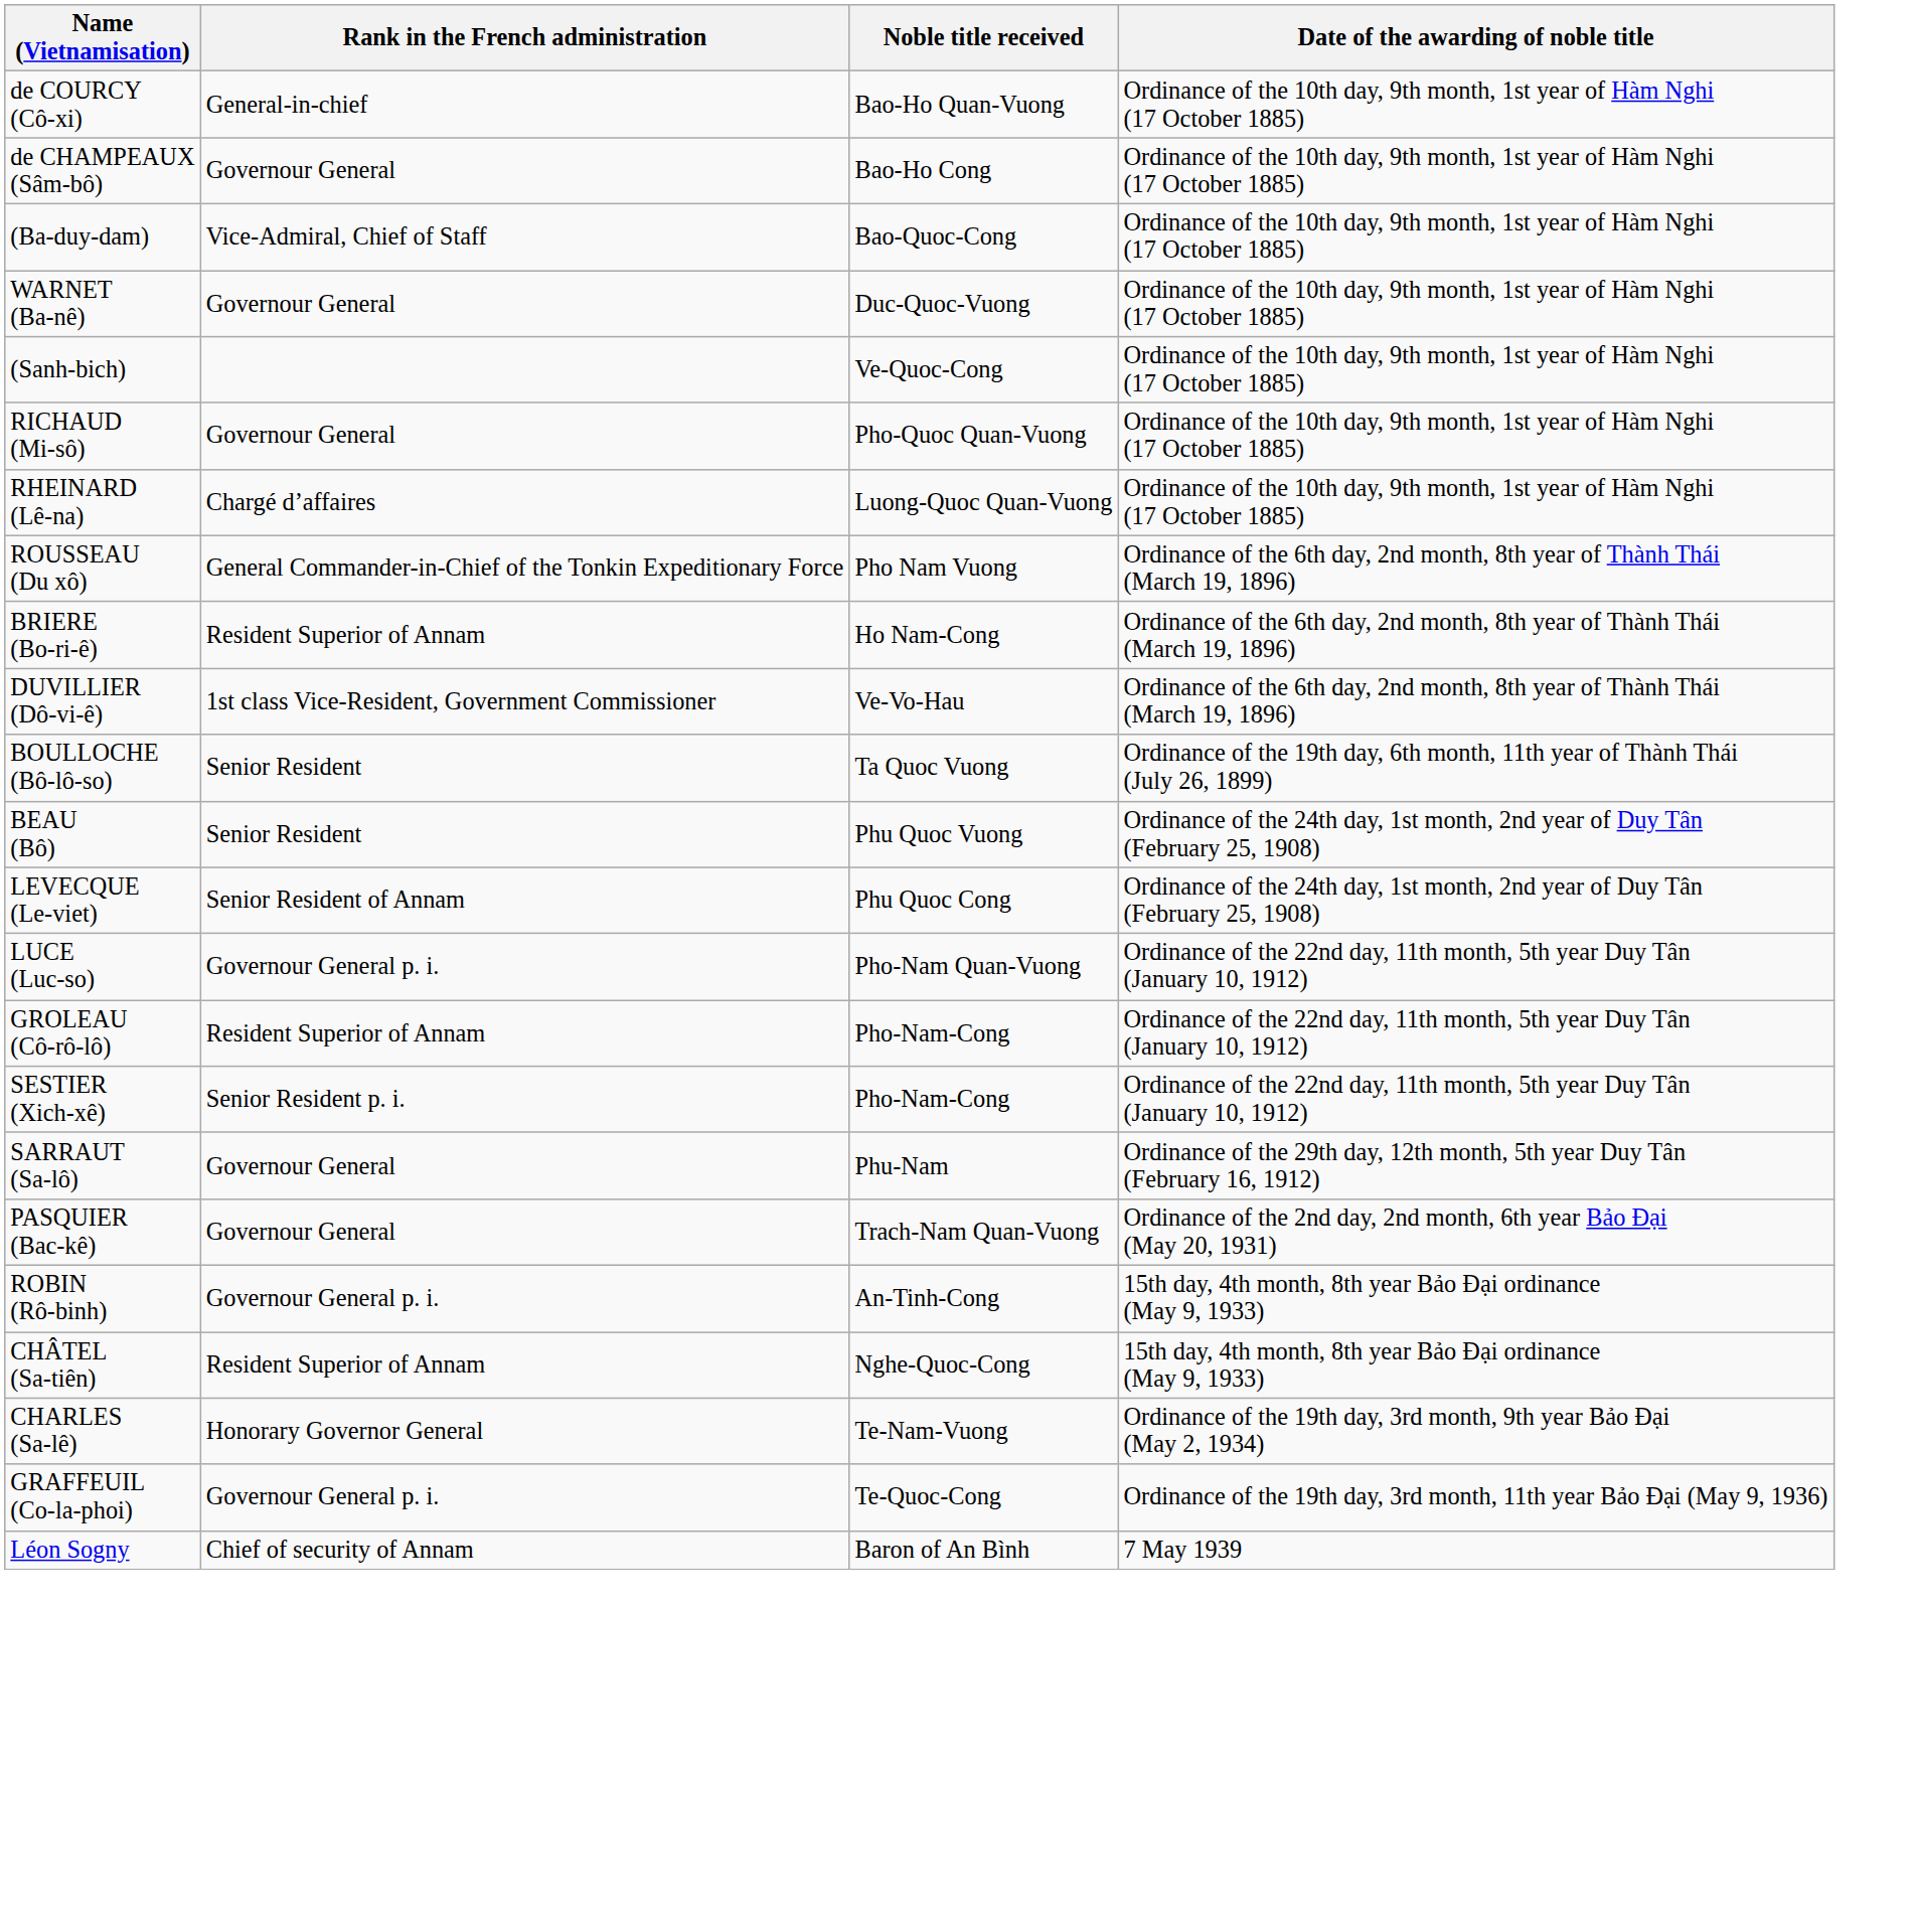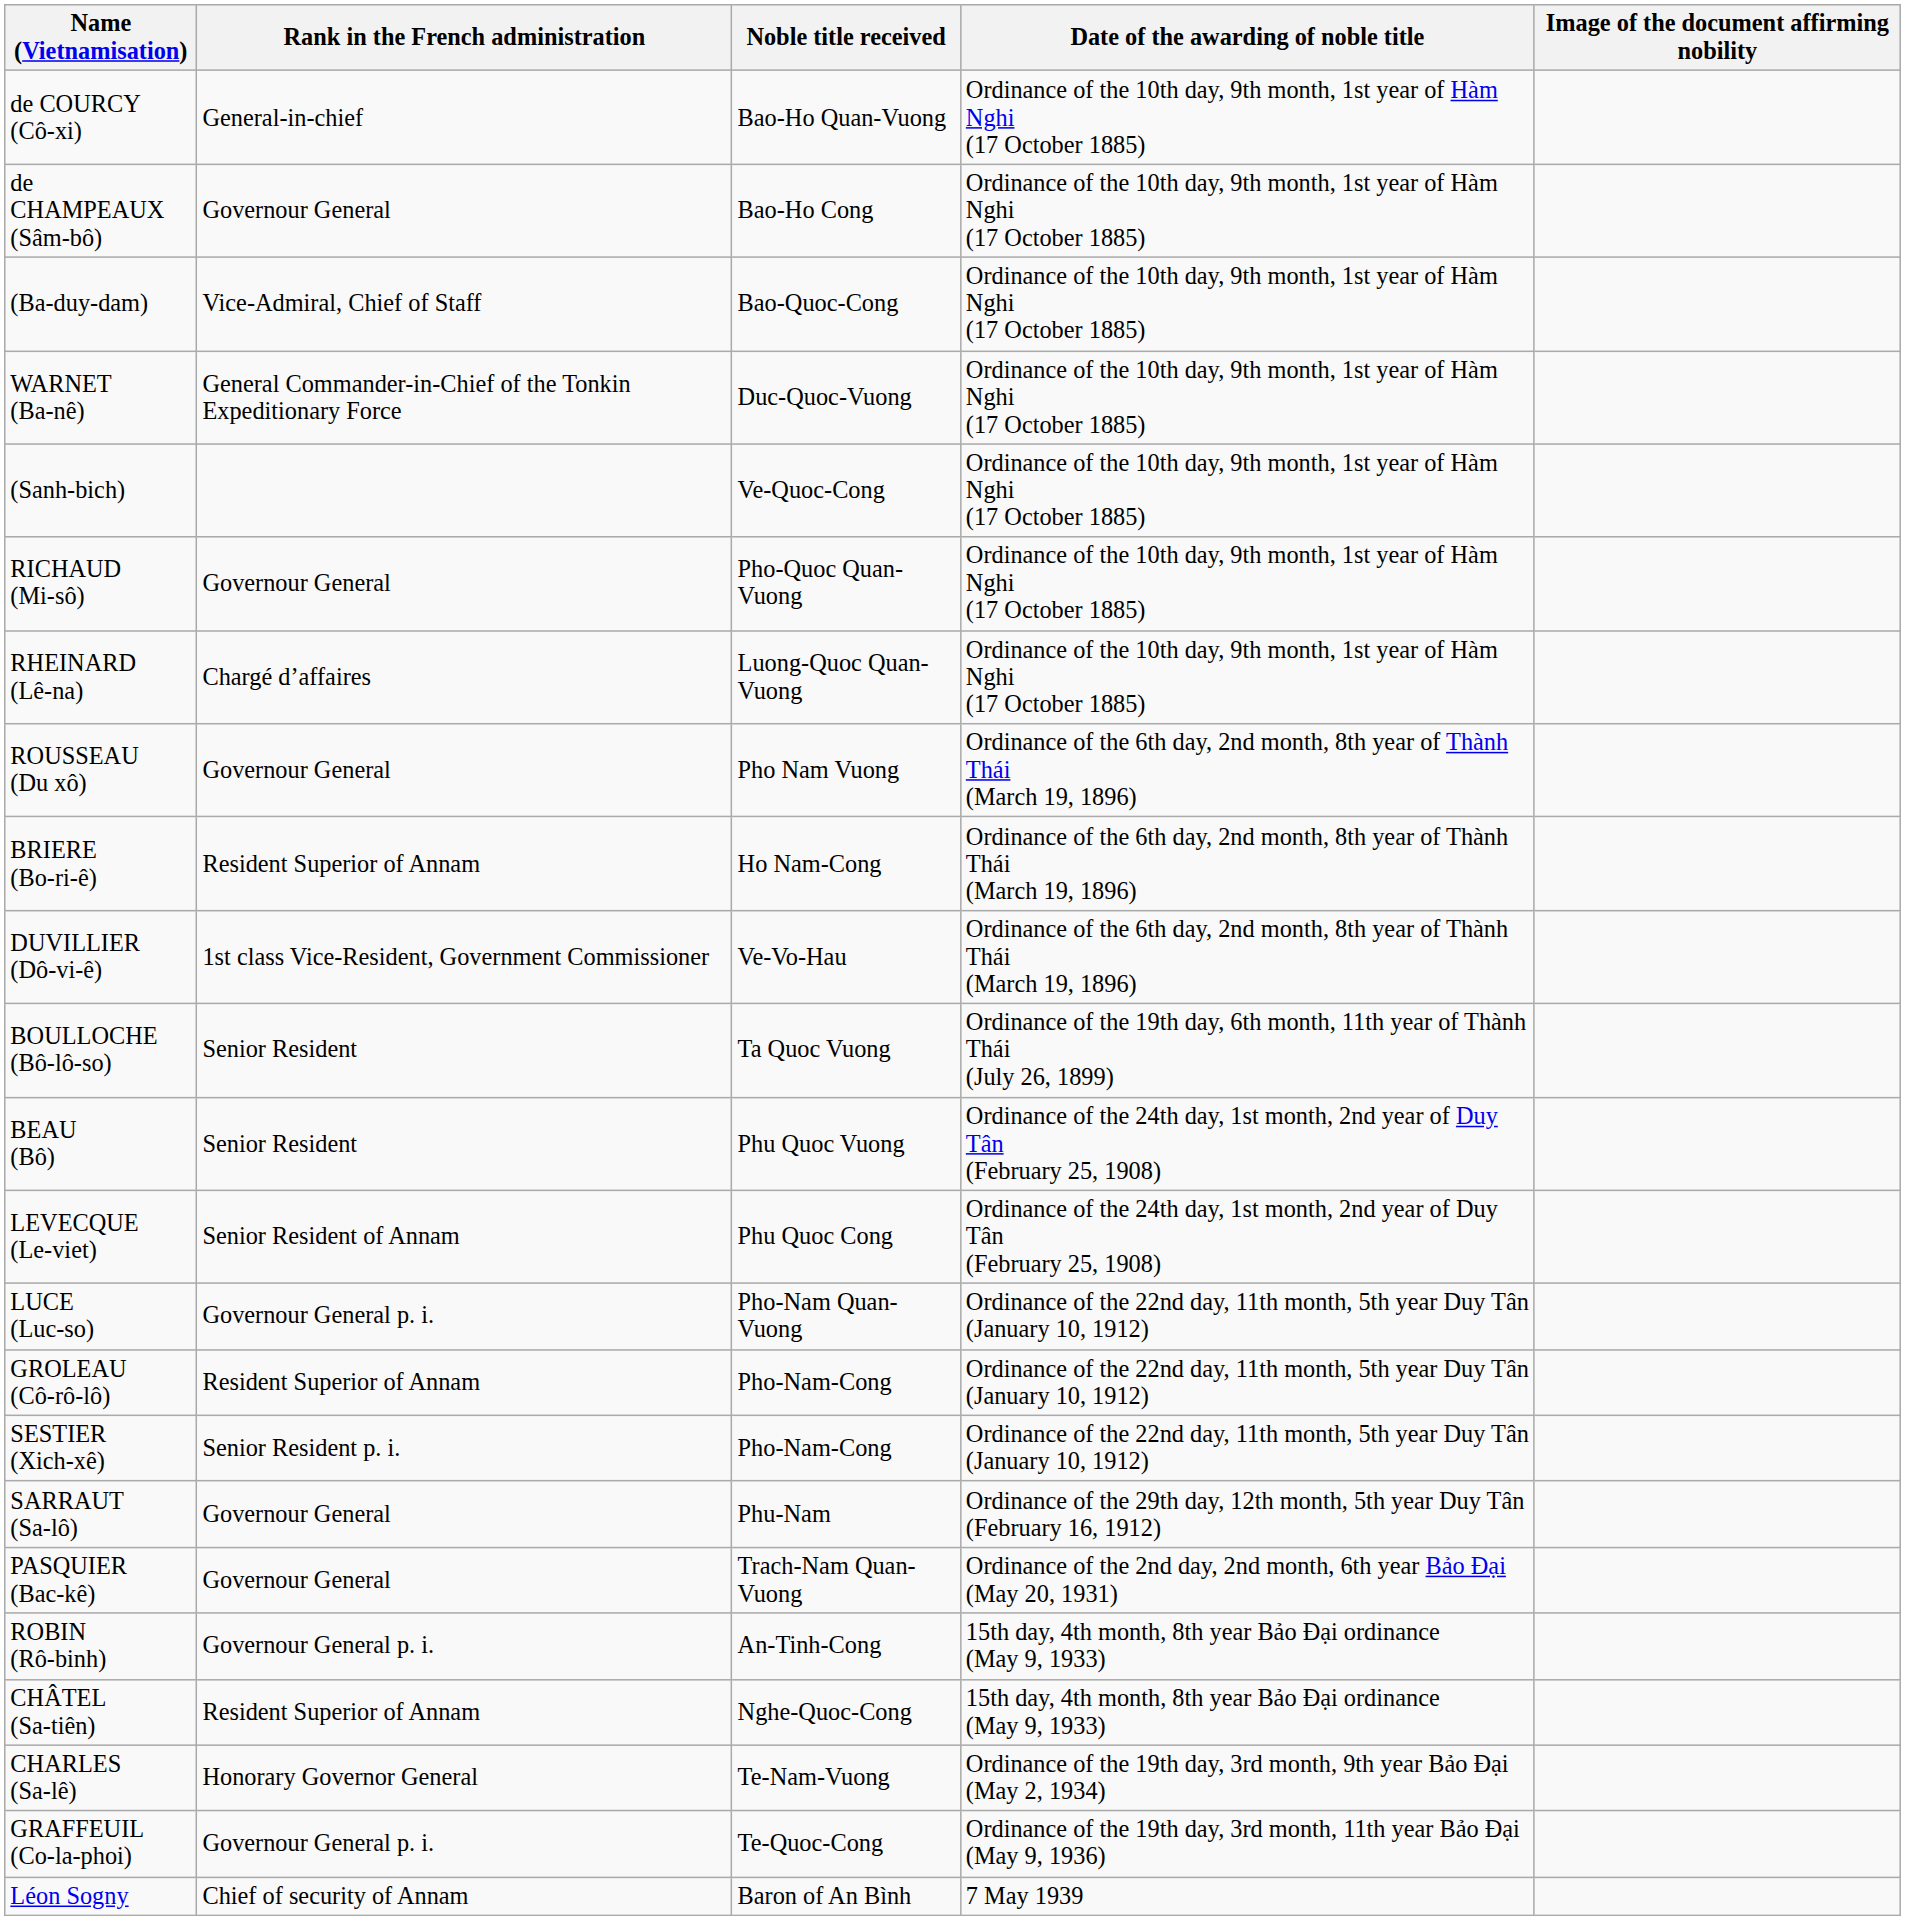+ column: Image of the document affirming nobility
WARNET (Ba-nê) | Rank in the French administration: Governour General -> General Commander-in-Chief of the Tonkin Expeditionary Force
ROUSSEAU (Du xô) | Rank in the French administration: General Commander-in-Chief of the Tonkin Expeditionary Force -> Governour General
